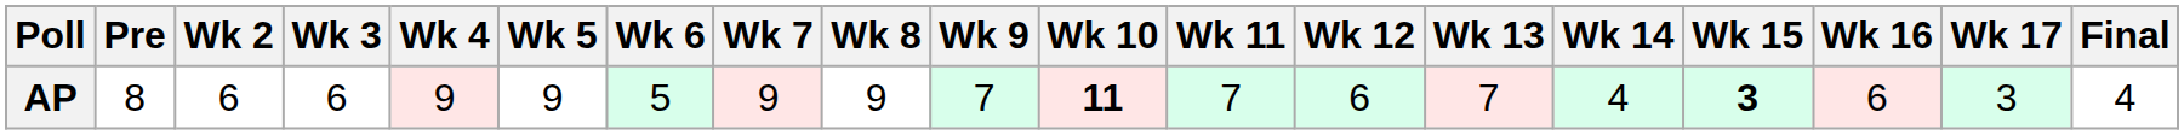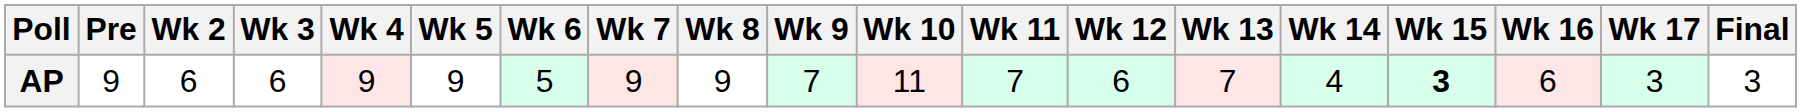AP | Pre: 8 -> 9
AP | Wk 10: bold -> normal
AP | Final: 4 -> 3
